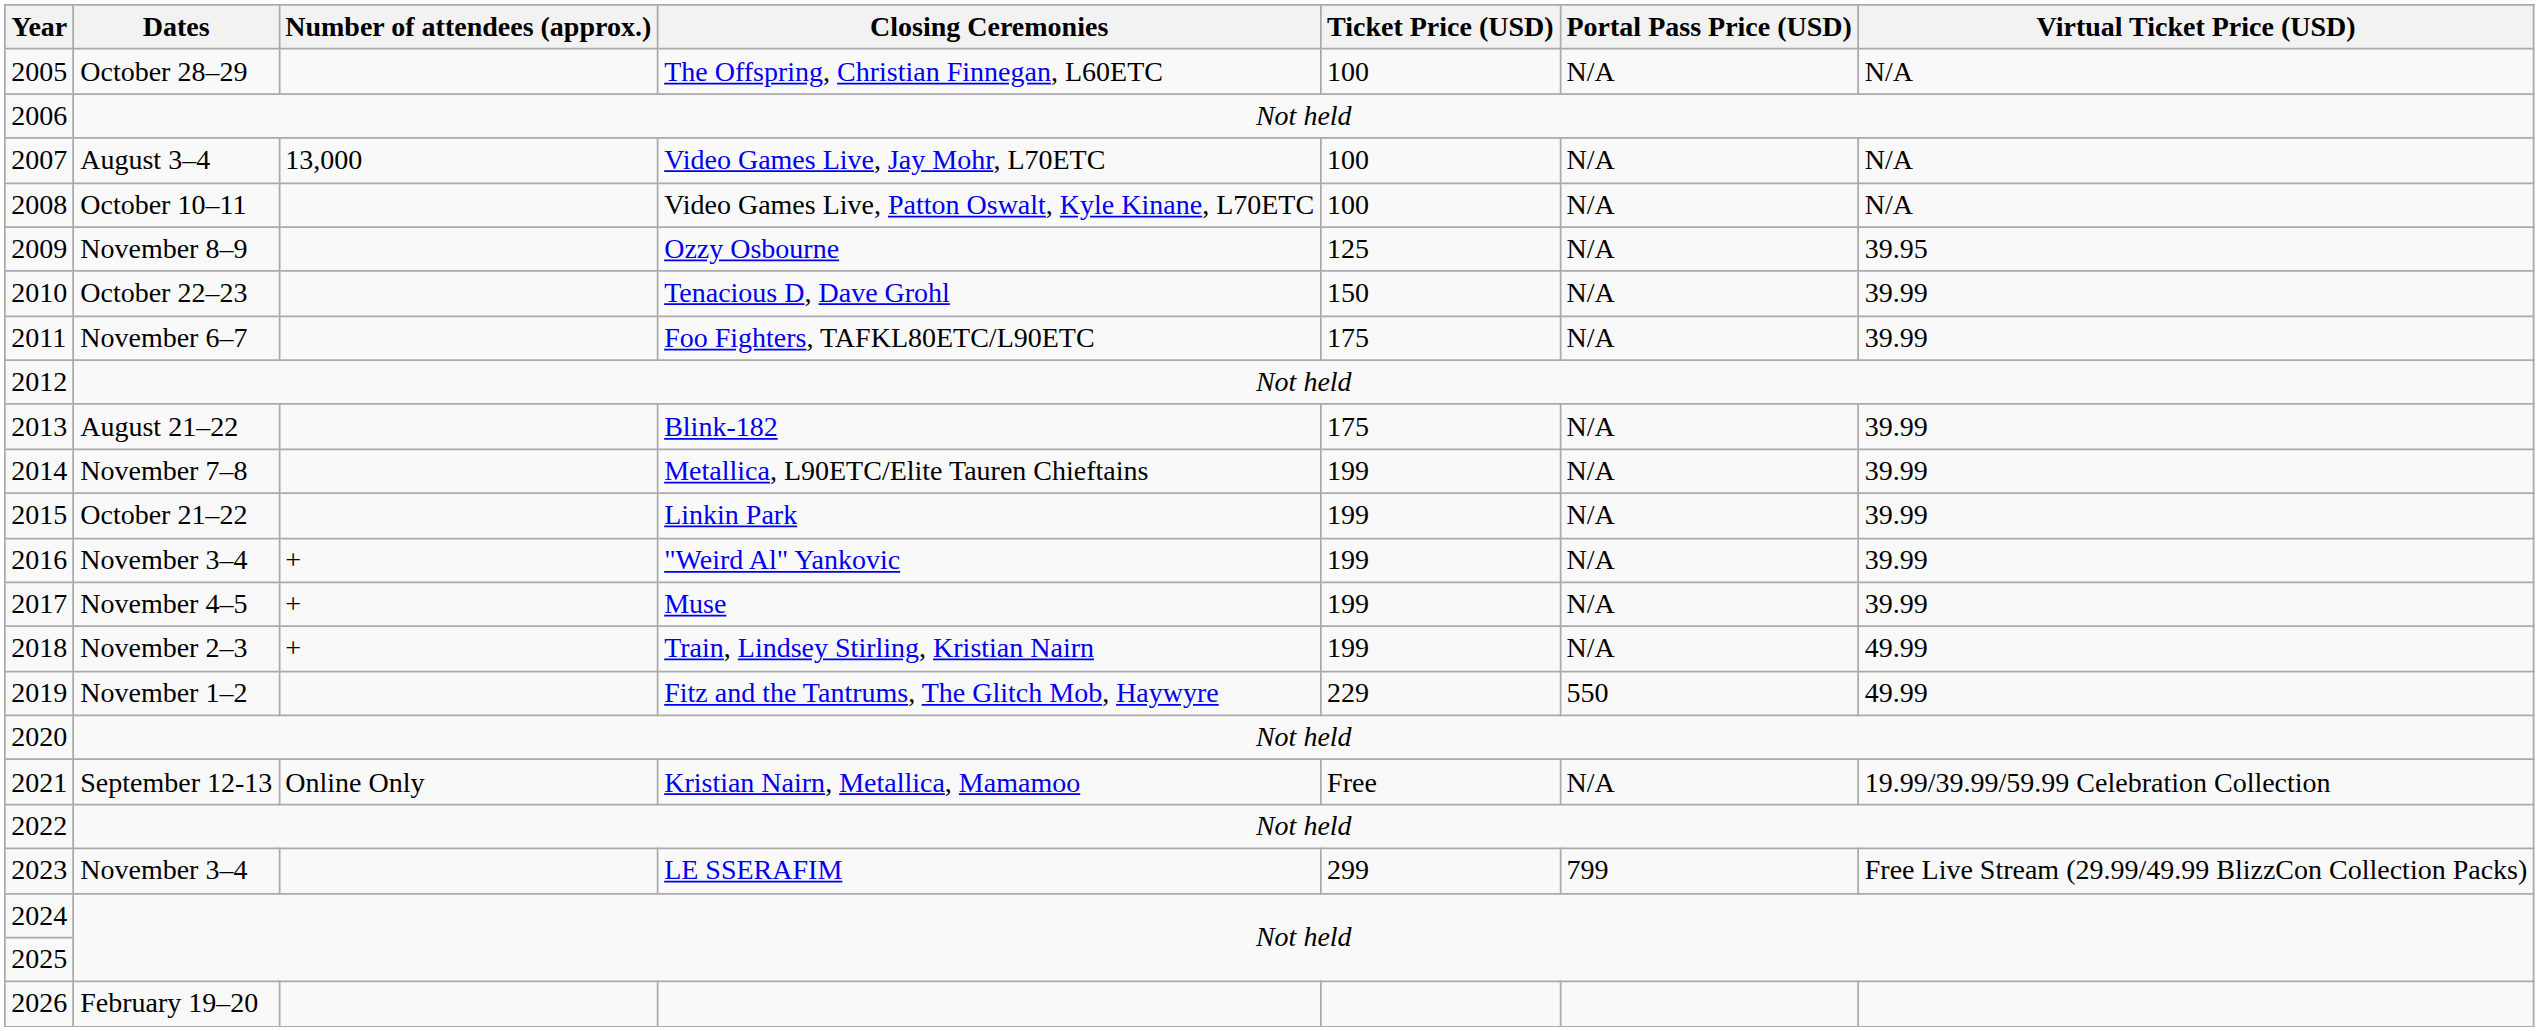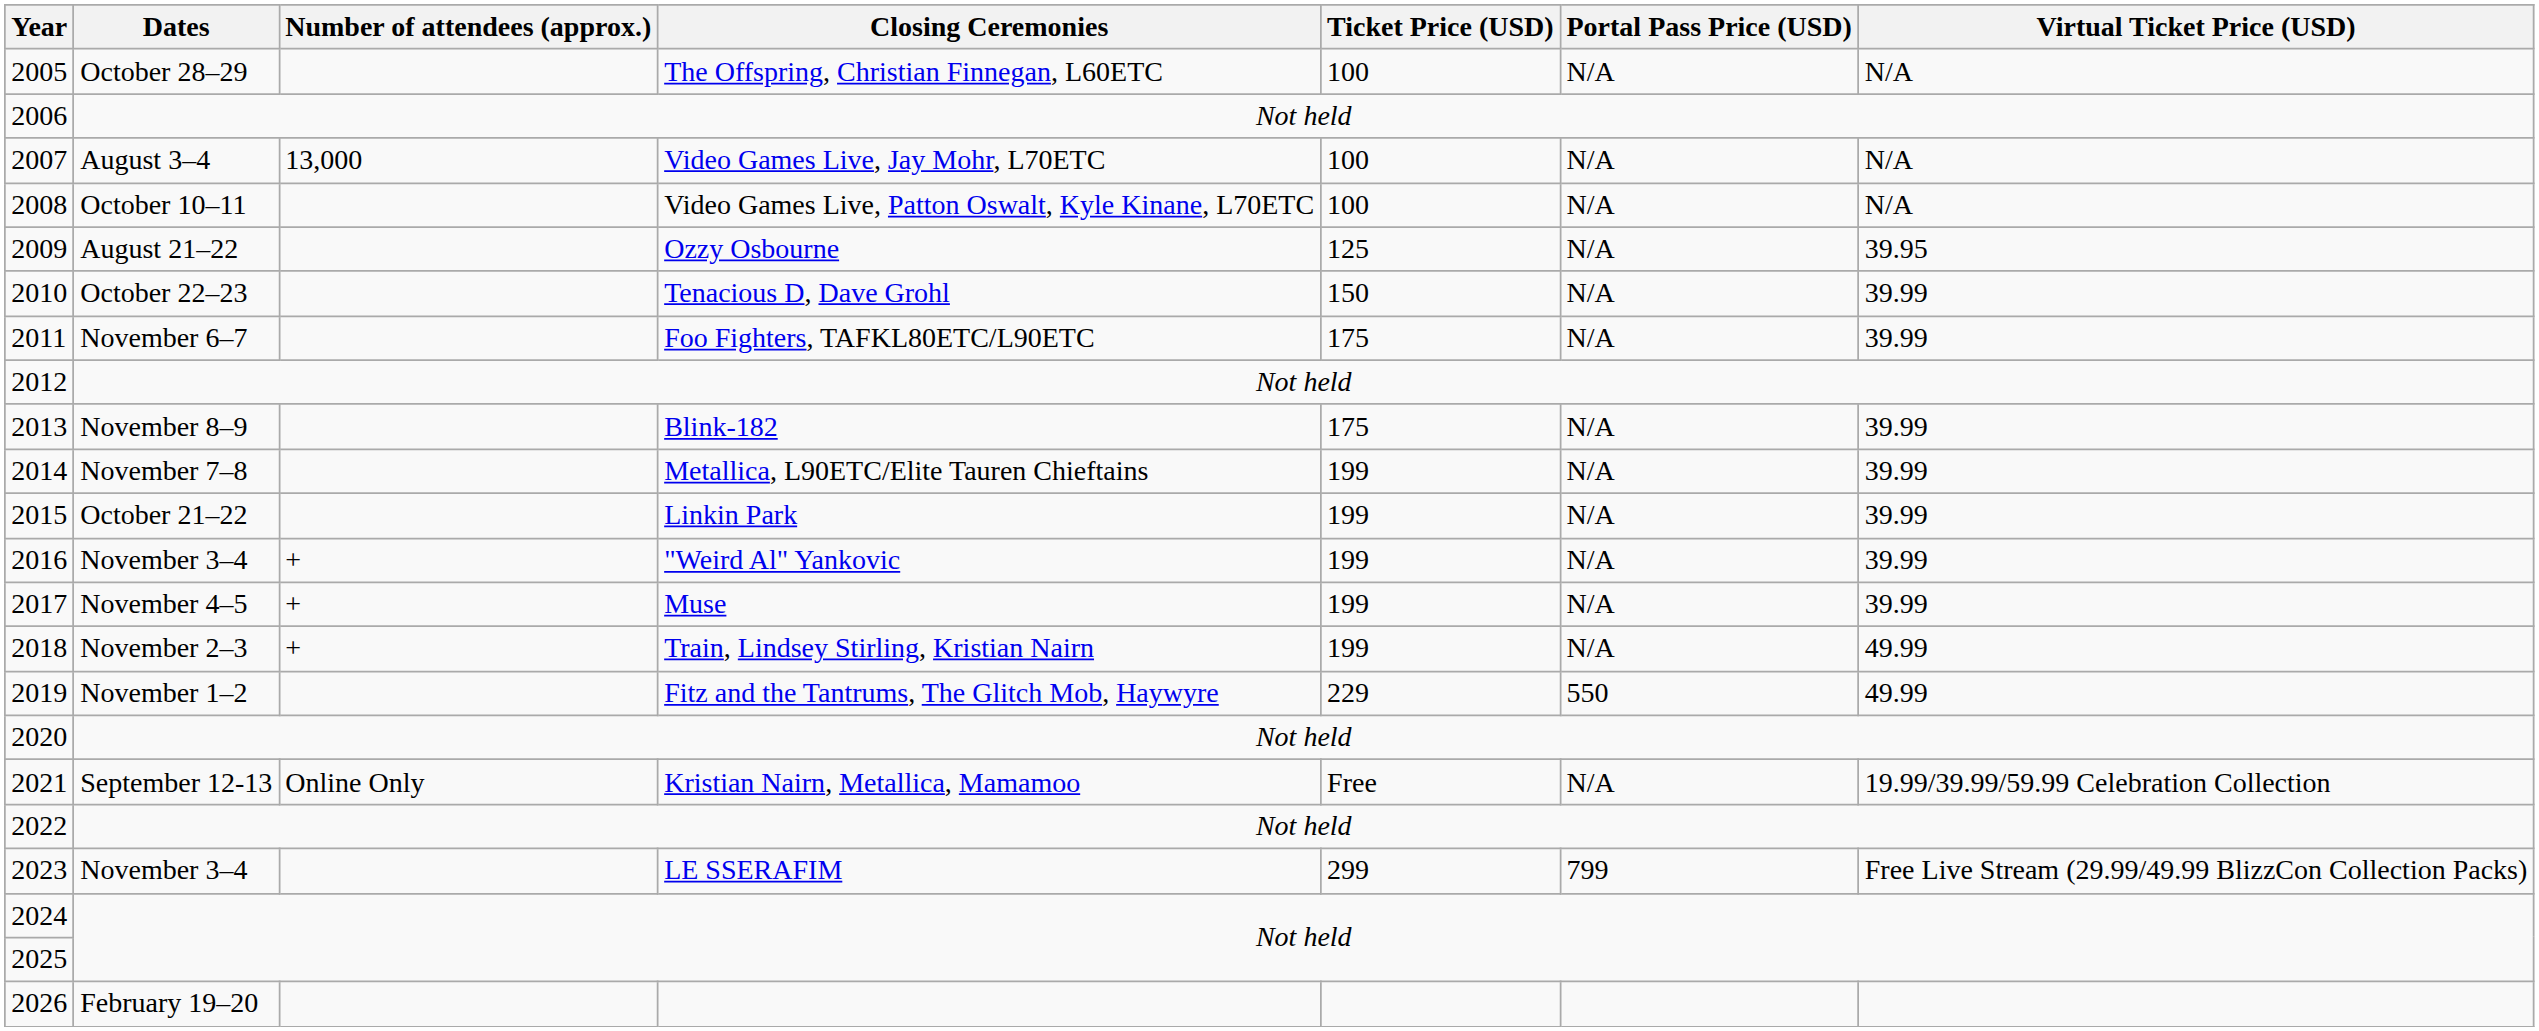2009 | Dates: November 8–9 -> August 21–22
2013 | Dates: August 21–22 -> November 8–9
